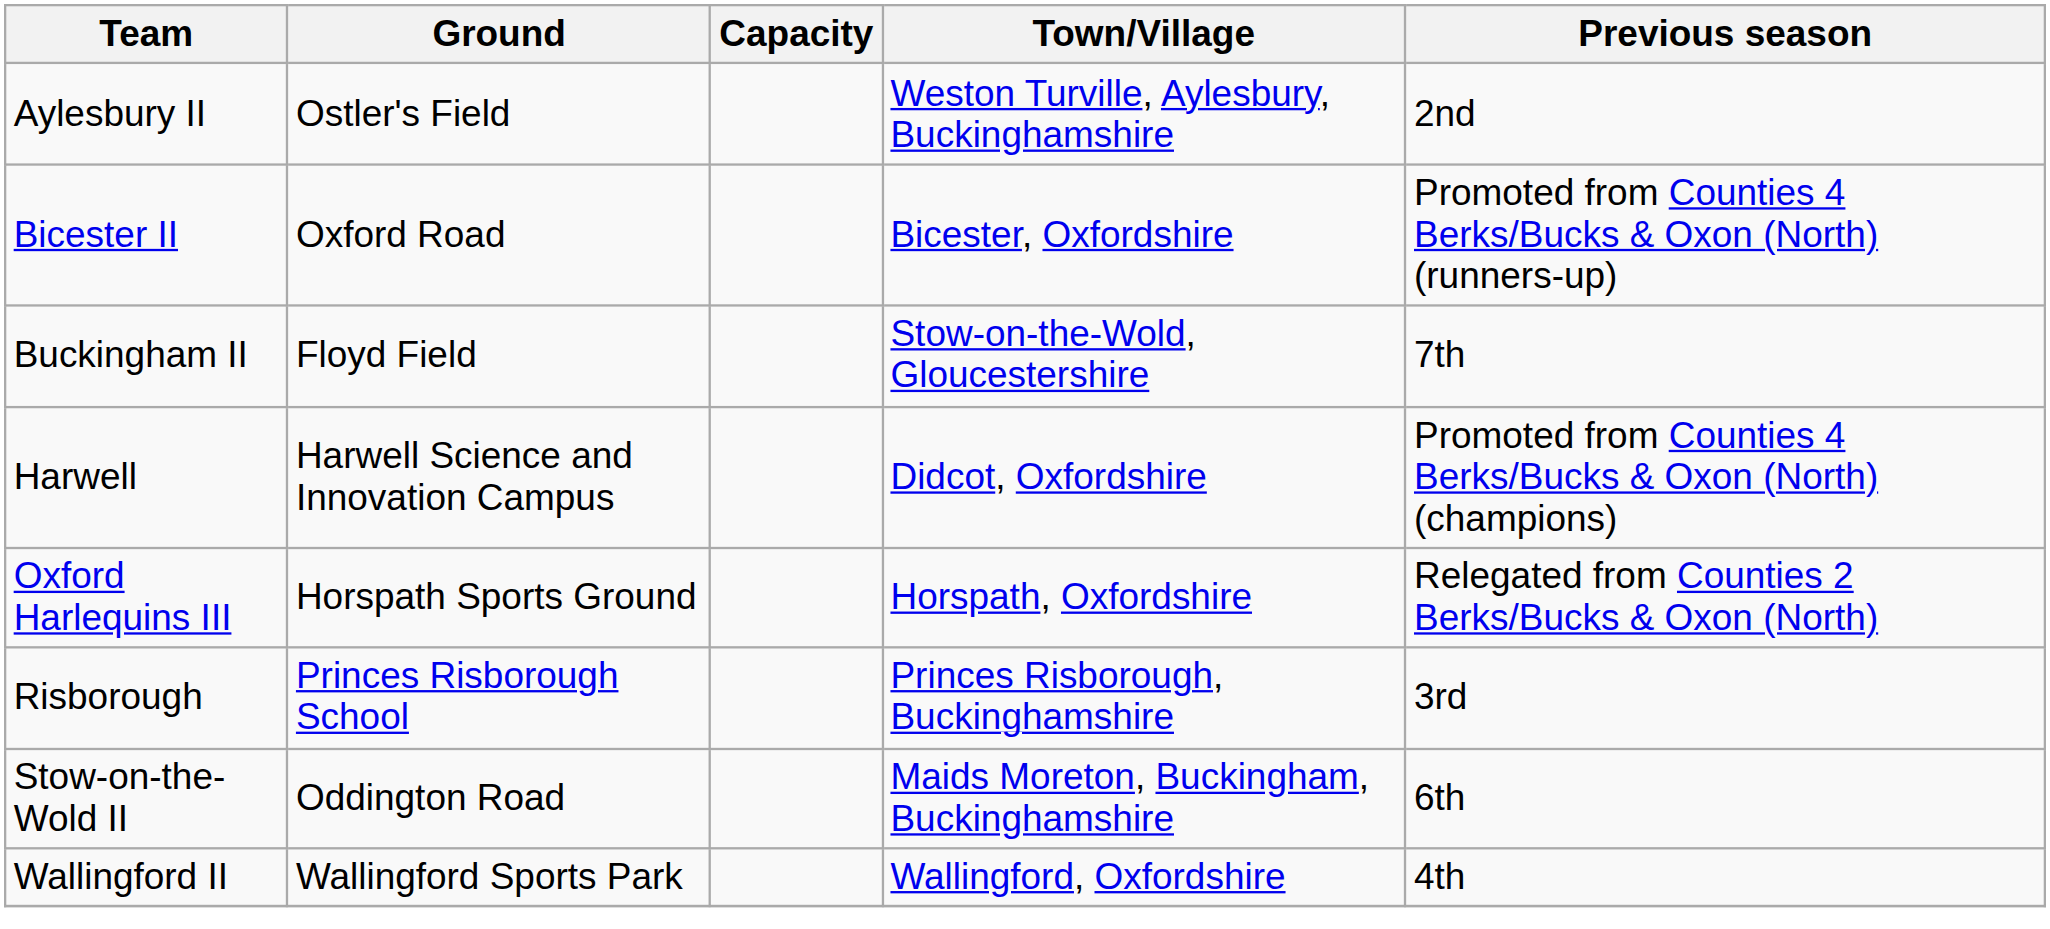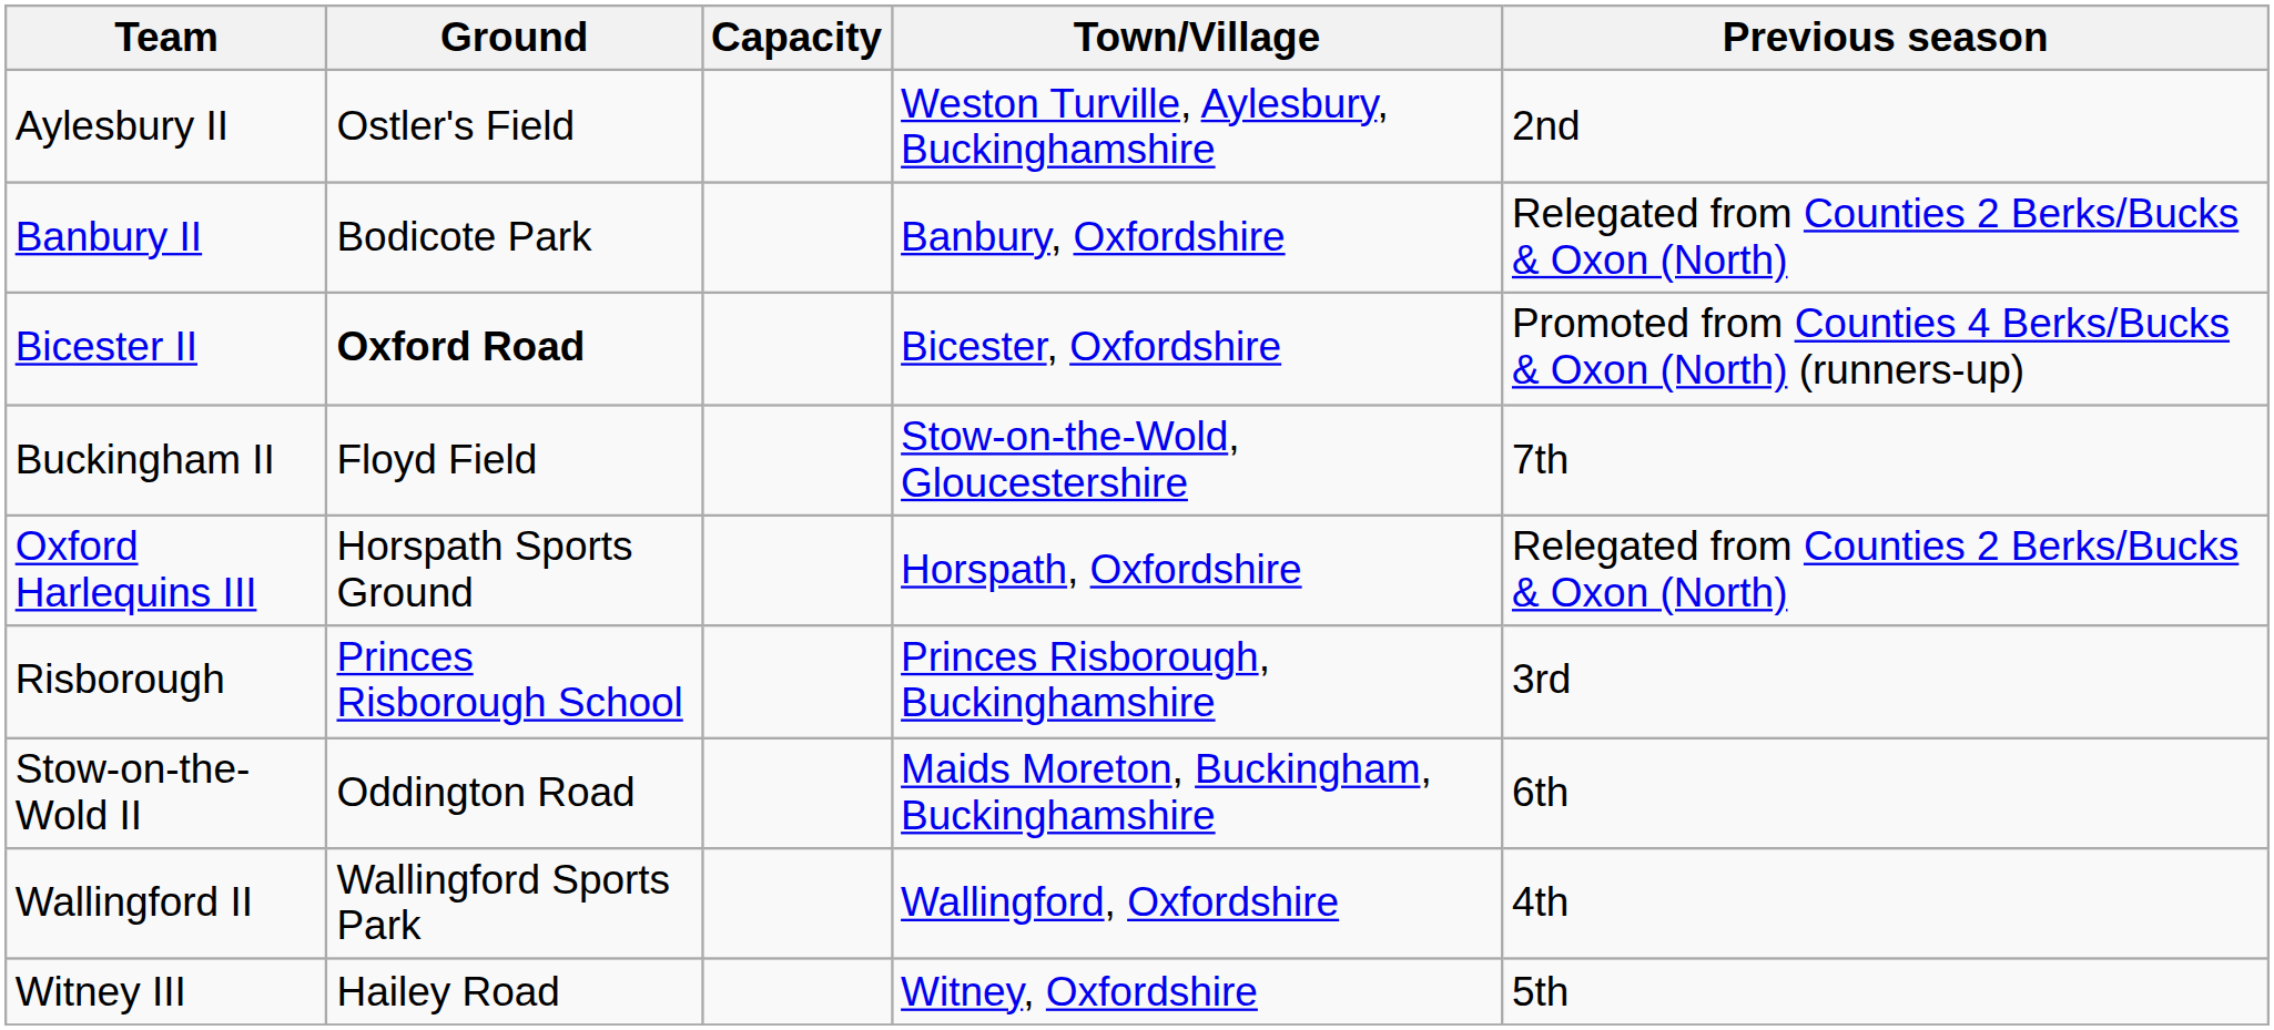+ row: Banbury II | Bodicote Park | Banbury, Oxfordshire | Relegated from Counties 2 Berks/Bucks & Oxon (North)
Bicester II | Ground: normal -> bold
- row: Harwell | Harwell Science and Innovation Campus | Didcot, Oxfordshire | Promoted from Counties 4 Berks/Bucks & Oxon (North) (champions)
+ row: Witney III | Hailey Road | Witney, Oxfordshire | 5th
